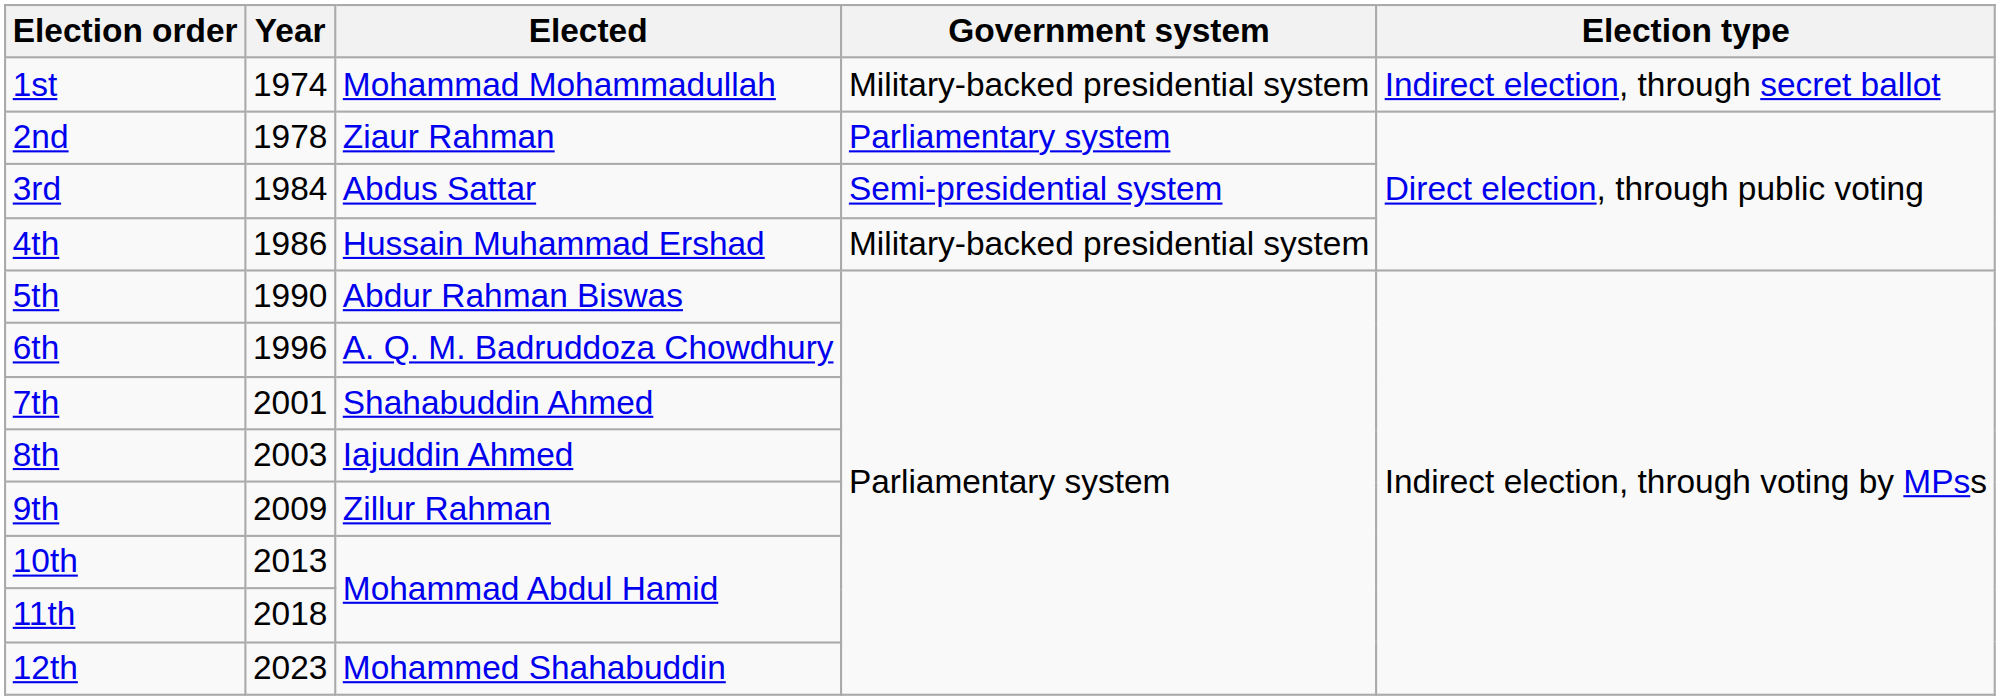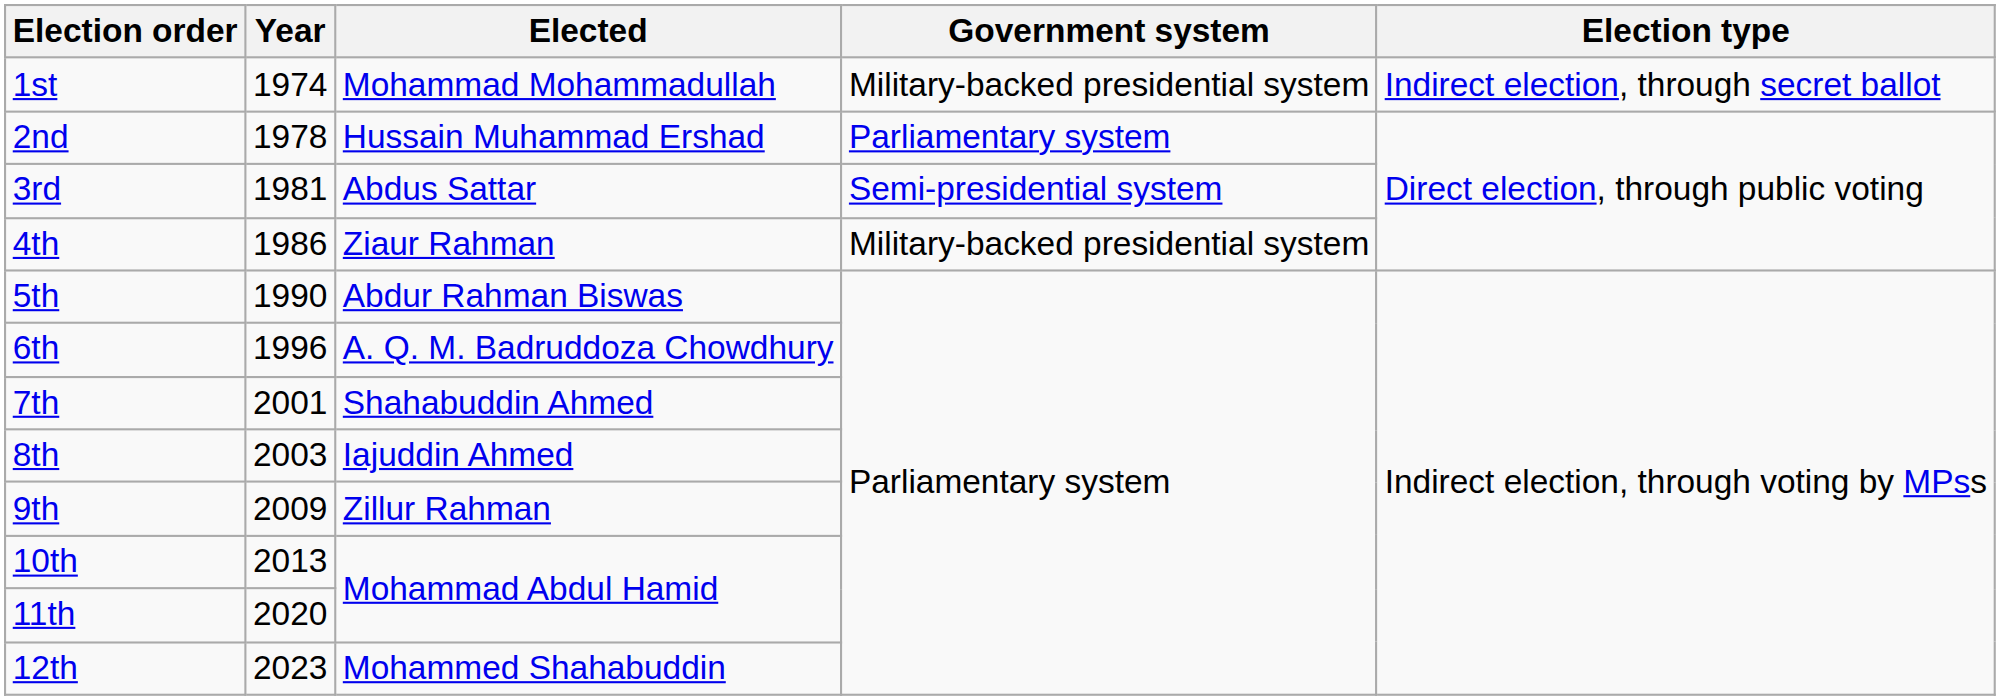2nd | Elected: Ziaur Rahman -> Hussain Muhammad Ershad
3rd | Year: 1984 -> 1981
4th | Elected: Hussain Muhammad Ershad -> Ziaur Rahman
11th | Year: 2018 -> 2020
